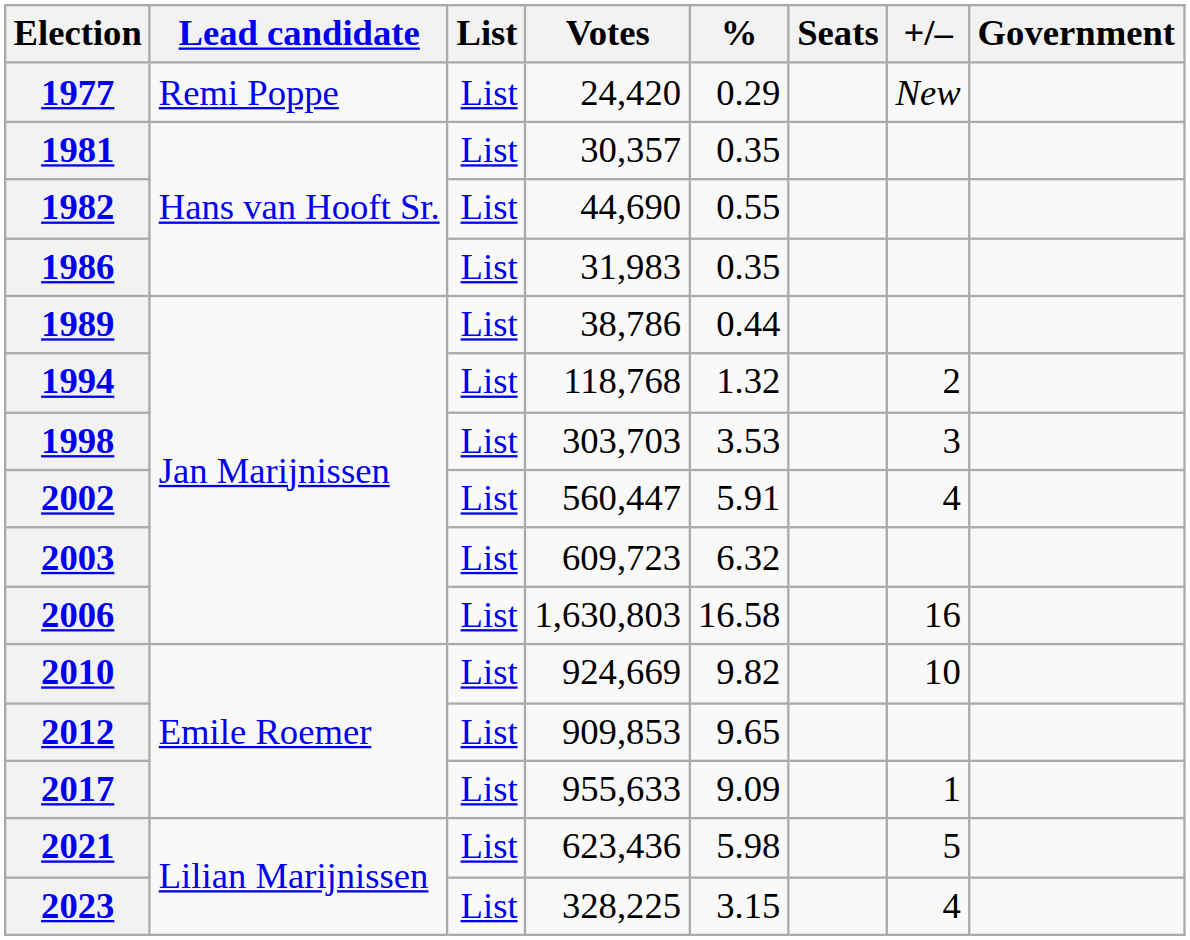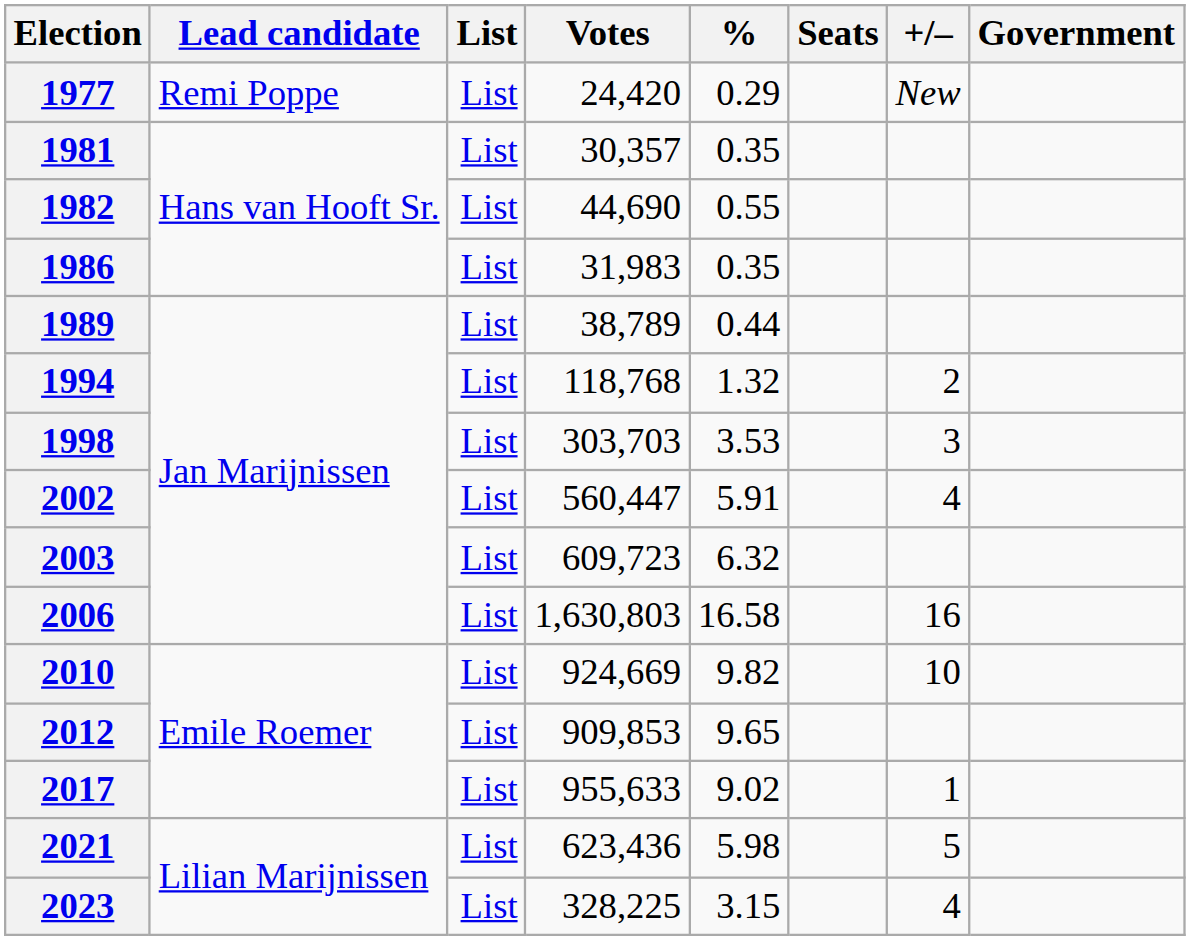1989 | Votes: 38,786 -> 38,789
2017 | %: 9.09 -> 9.02
